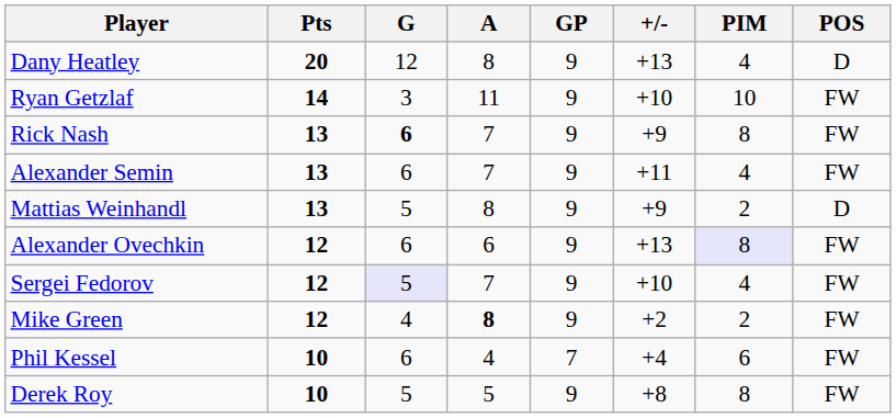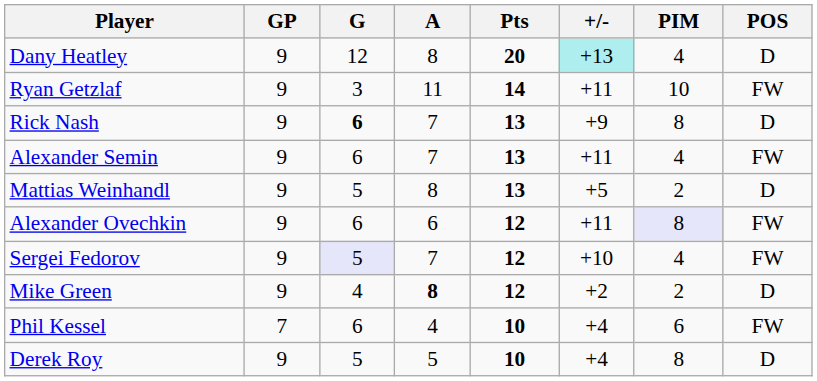columns swapped: GP <-> Pts
Dany Heatley | +/-: no background -> paleturquoise background
Ryan Getzlaf | +/-: +10 -> +11
Rick Nash | POS: FW -> D
Mattias Weinhandl | +/-: +9 -> +5
Alexander Ovechkin | +/-: +13 -> +11
Mike Green | POS: FW -> D
Derek Roy | +/-: +8 -> +4
Derek Roy | POS: FW -> D
